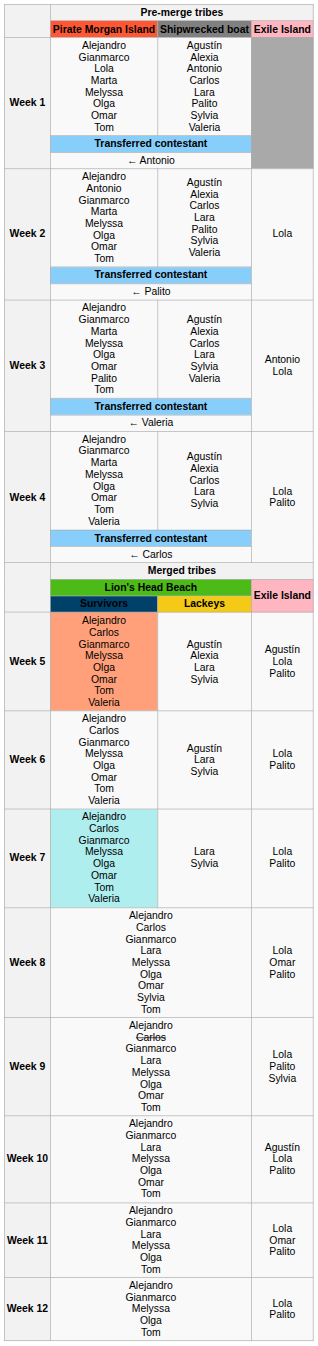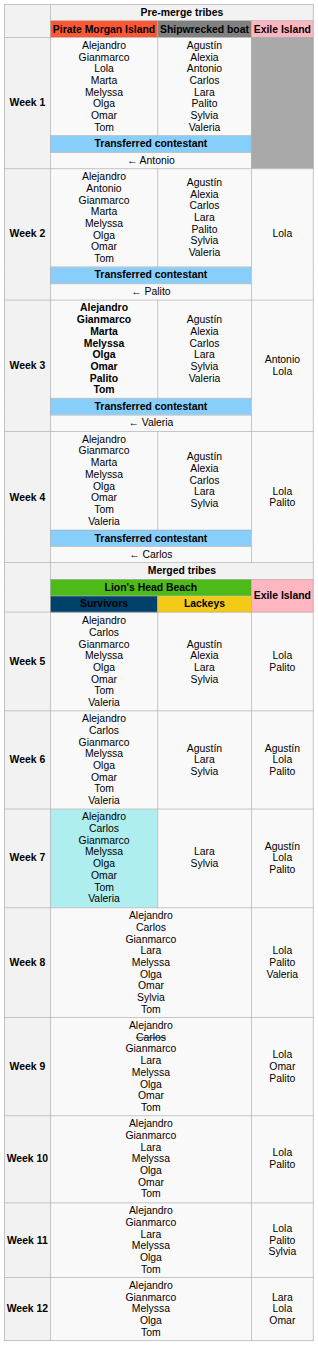Agustín Alexia Carlos Lara Sylvia Valeria | column 2: normal -> bold
Agustín Alexia Lara Sylvia | column 2: lightsalmon background -> no background
Agustín Alexia Lara Sylvia | column 4: Agustín Lola Palito -> Lola Palito
Agustín Lara Sylvia | column 4: Lola Palito -> Agustín Lola Palito
Lara Sylvia | column 4: Lola Palito -> Agustín Lola Palito
Alejandro Carlos Gianmarco Lara Melyssa Olga Omar Sylvia Tom | column 4: Lola Omar Palito -> Lola Palito Valeria
Alejandro Carlos Gianmarco Lara Melyssa Olga Omar Tom | column 4: Lola Palito Sylvia -> Lola Omar Palito
Alejandro Gianmarco Lara Melyssa Olga Omar Tom | column 4: Agustín Lola Palito -> Lola Palito
Alejandro Gianmarco Lara Melyssa Olga Tom | column 4: Lola Omar Palito -> Lola Palito Sylvia
Alejandro Gianmarco Melyssa Olga Tom | column 4: Lola Palito -> Lara Lola Omar
